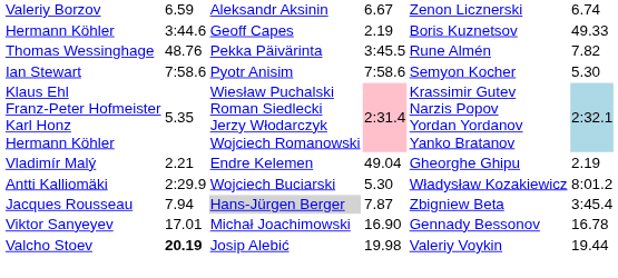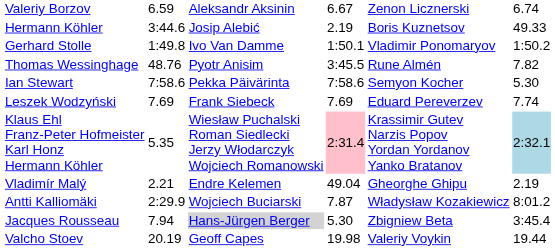Hermann Köhler | column 4: Geoff Capes -> Josip Alebić
+ row: Gerhard Stolle | 1:49.8 | Ivo Van Damme | 1:50.1 | Vladimir Ponomaryov | 1:50.2
Thomas Wessinghage | column 4: Pekka Päivärinta -> Pyotr Anisim
Ian Stewart | column 4: Pyotr Anisim -> Pekka Päivärinta
+ row: Leszek Wodzyński | 7.69 | Frank Siebeck | 7.69 | Eduard Pereverzev | 7.74
Antti Kalliomäki | column 5: 5.30 -> 7.87
Jacques Rousseau | column 5: 7.87 -> 5.30
- row: Viktor Sanyeyev | 17.01 | Michał Joachimowski | 16.90 | Gennady Bessonov | 16.78
Valcho Stoev | column 3: bold -> normal
Valcho Stoev | column 4: Josip Alebić -> Geoff Capes
